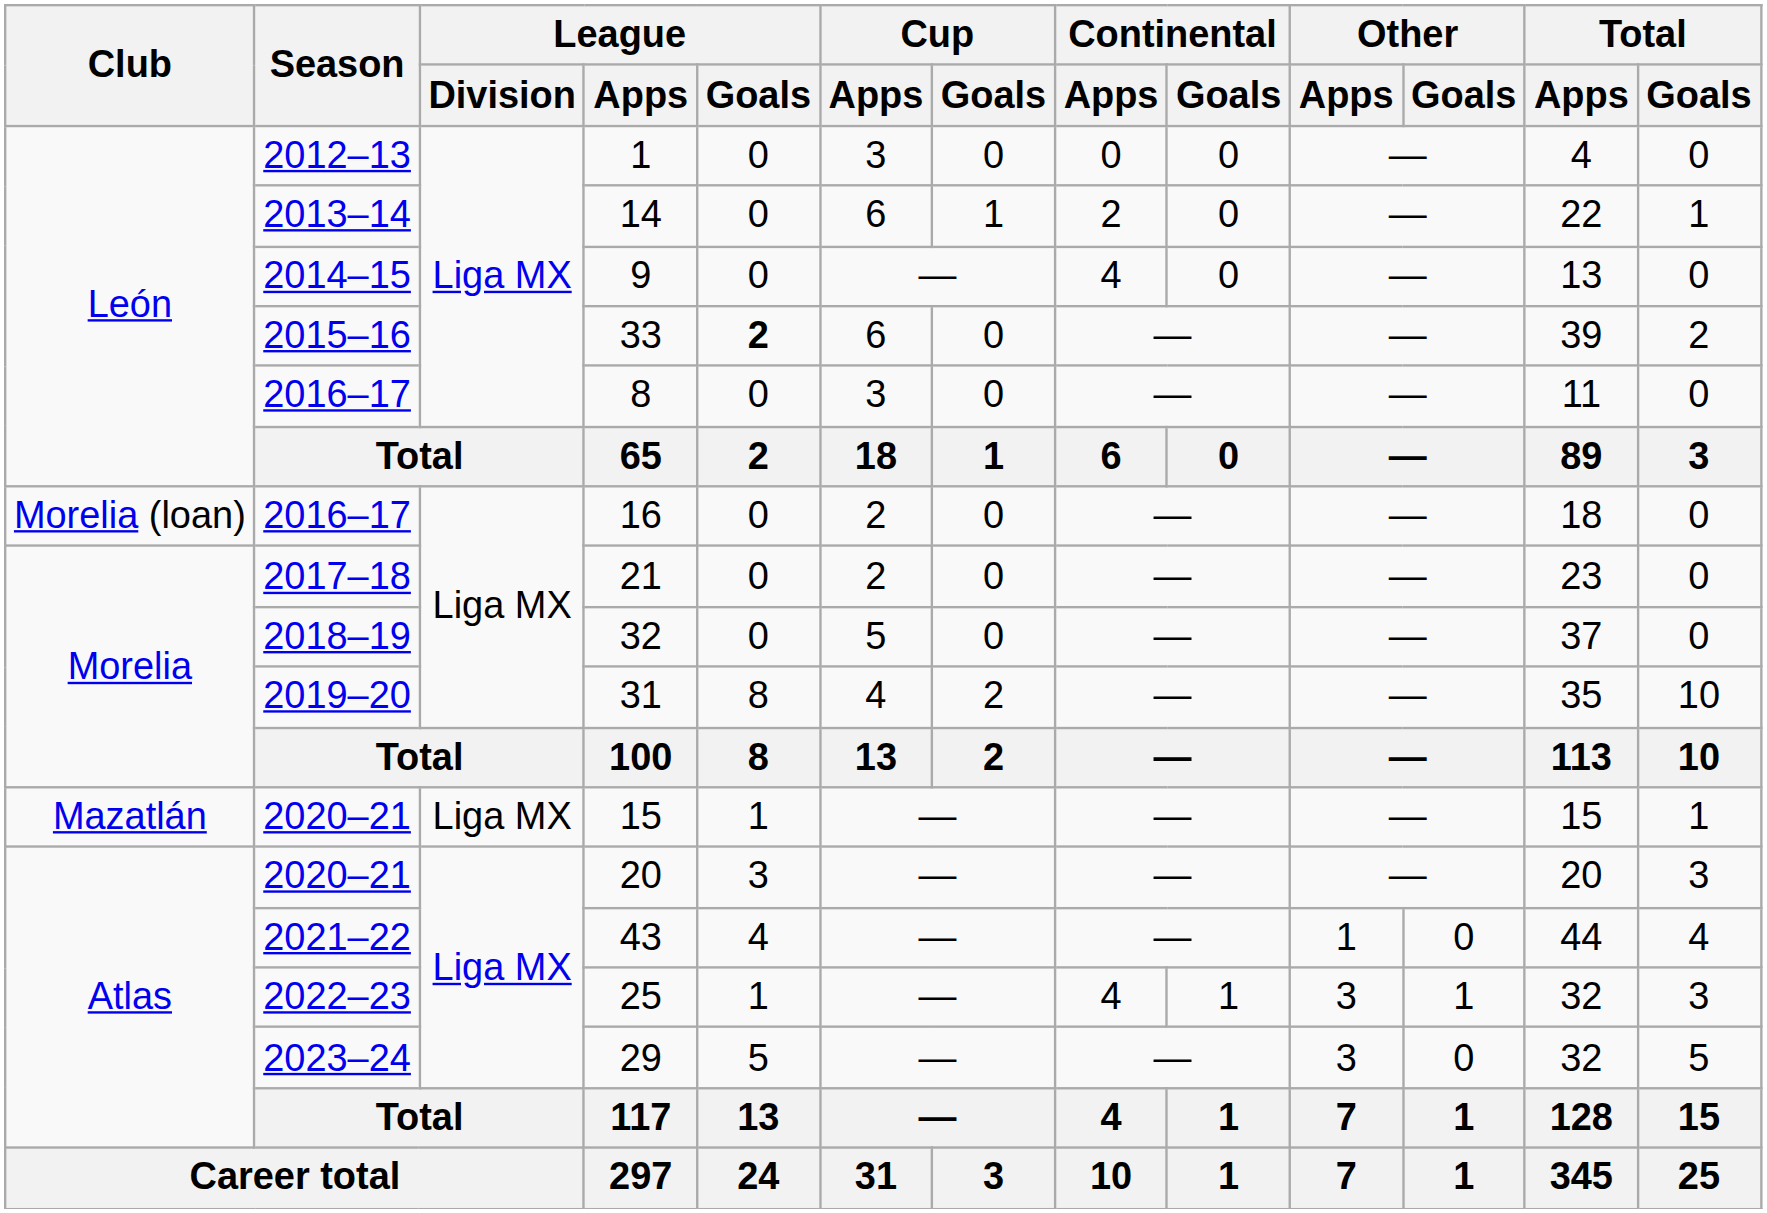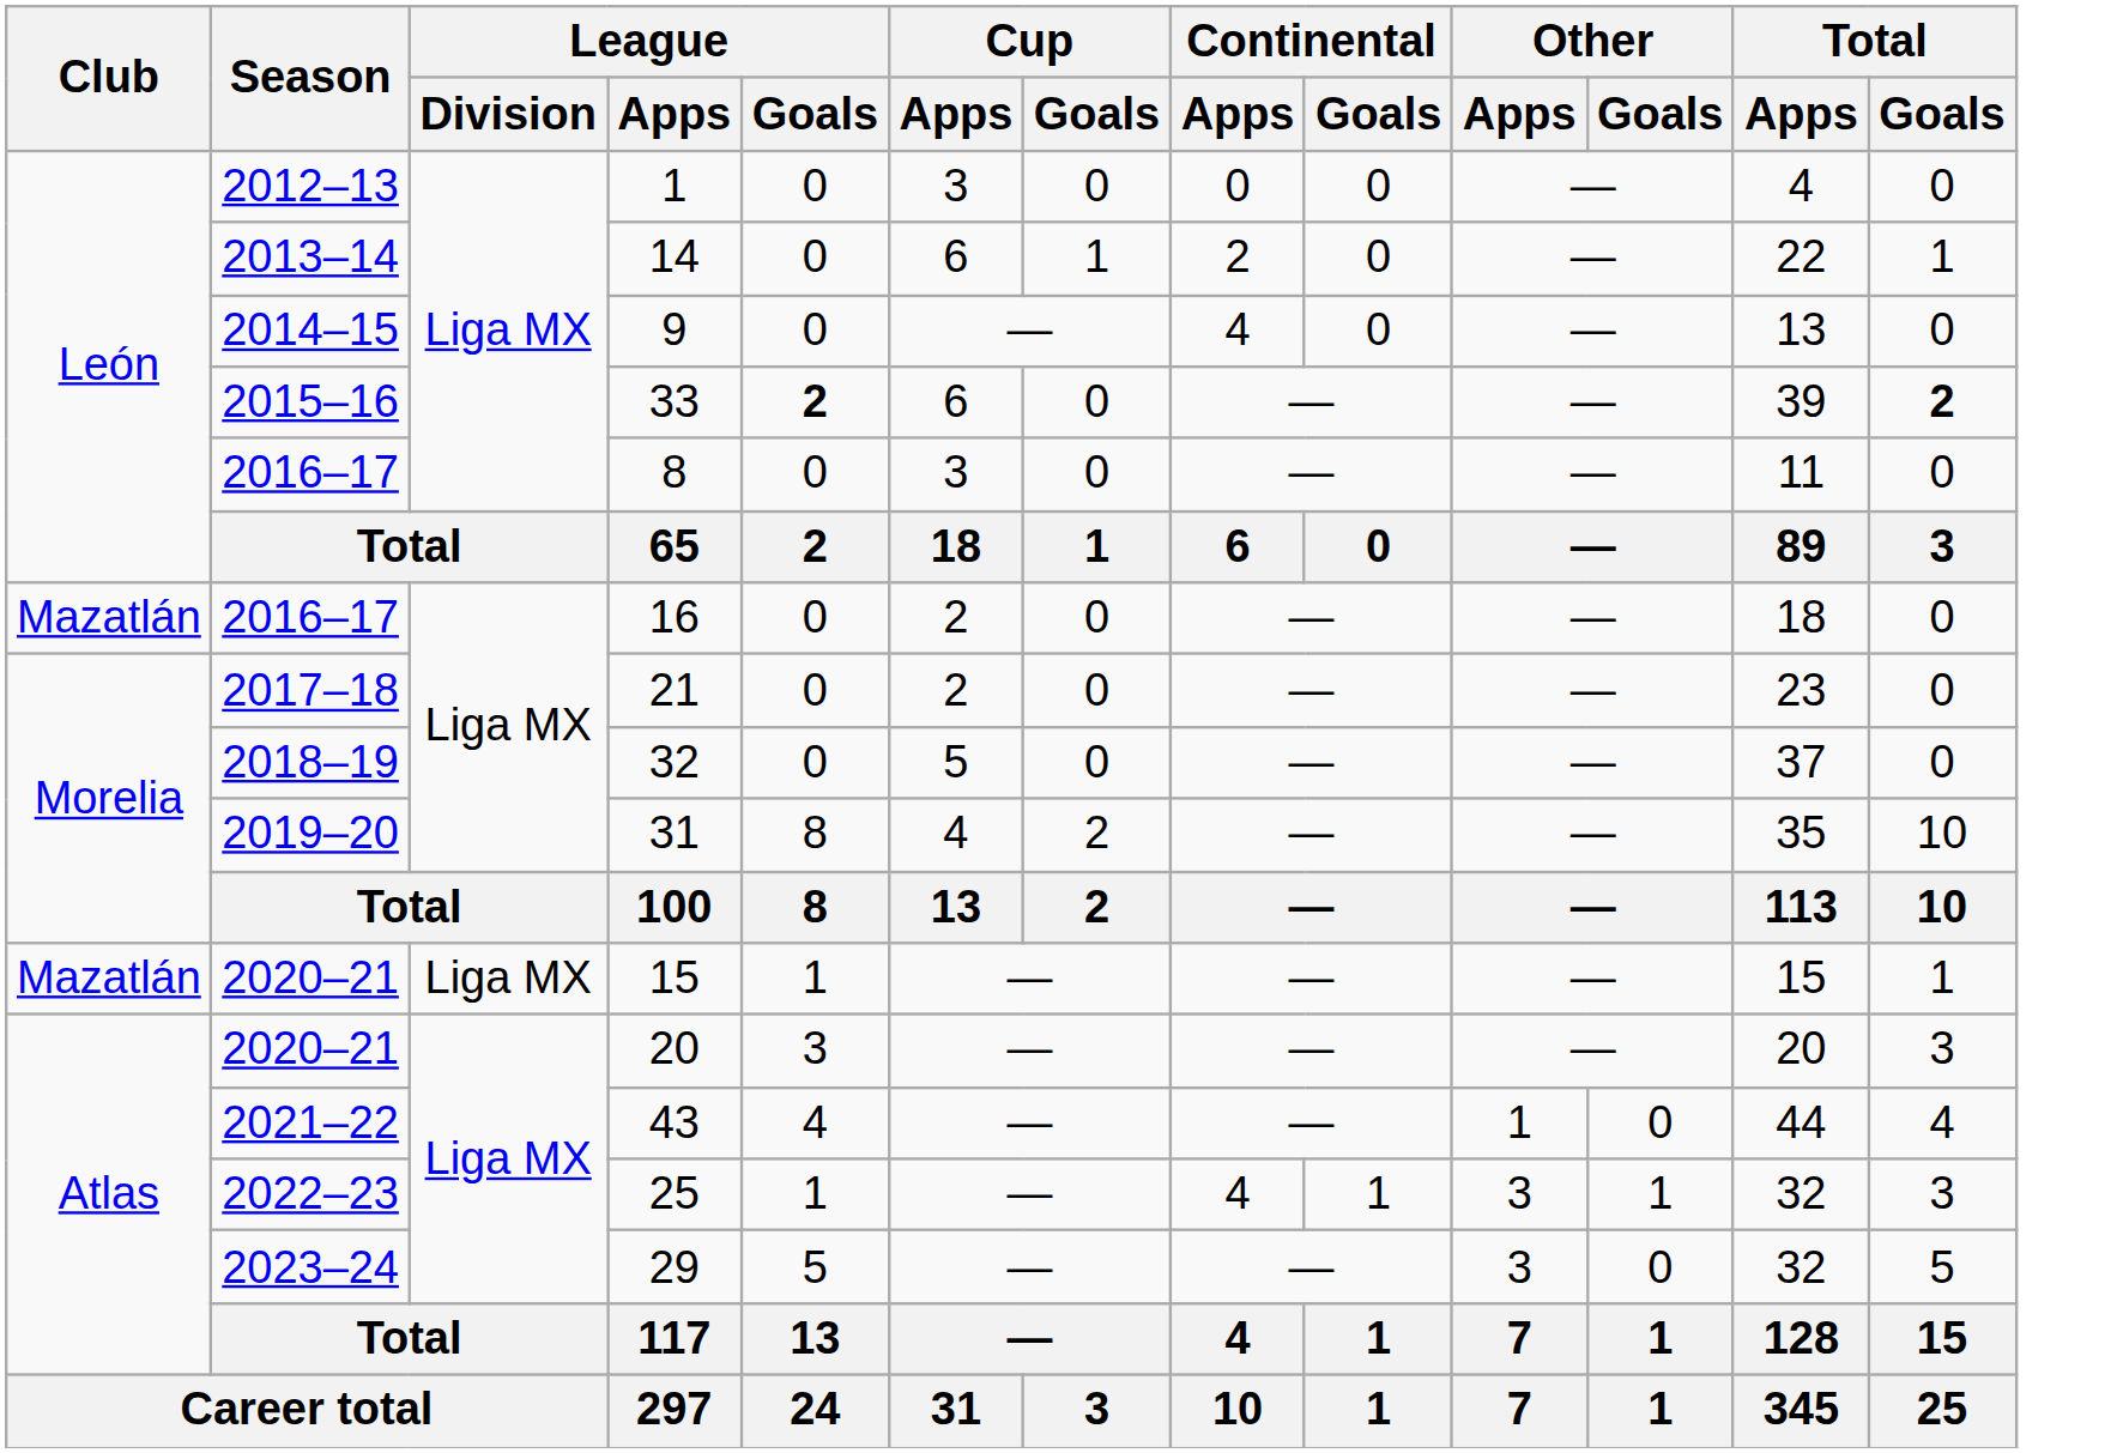33 | Total / Goals: normal -> bold
16 | Club: Morelia (loan) -> Mazatlán
